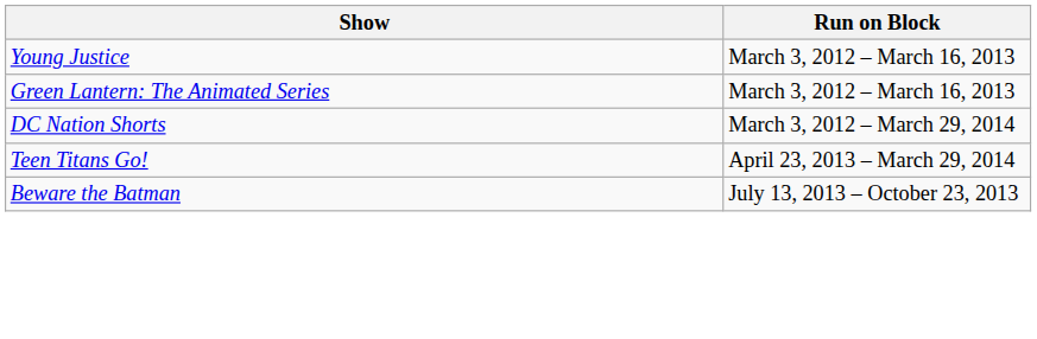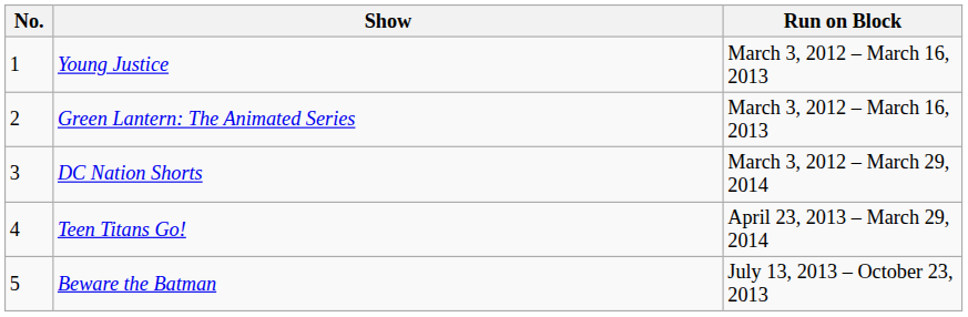+ column: No. | 1 | 2 | 3 | 4 | 5
